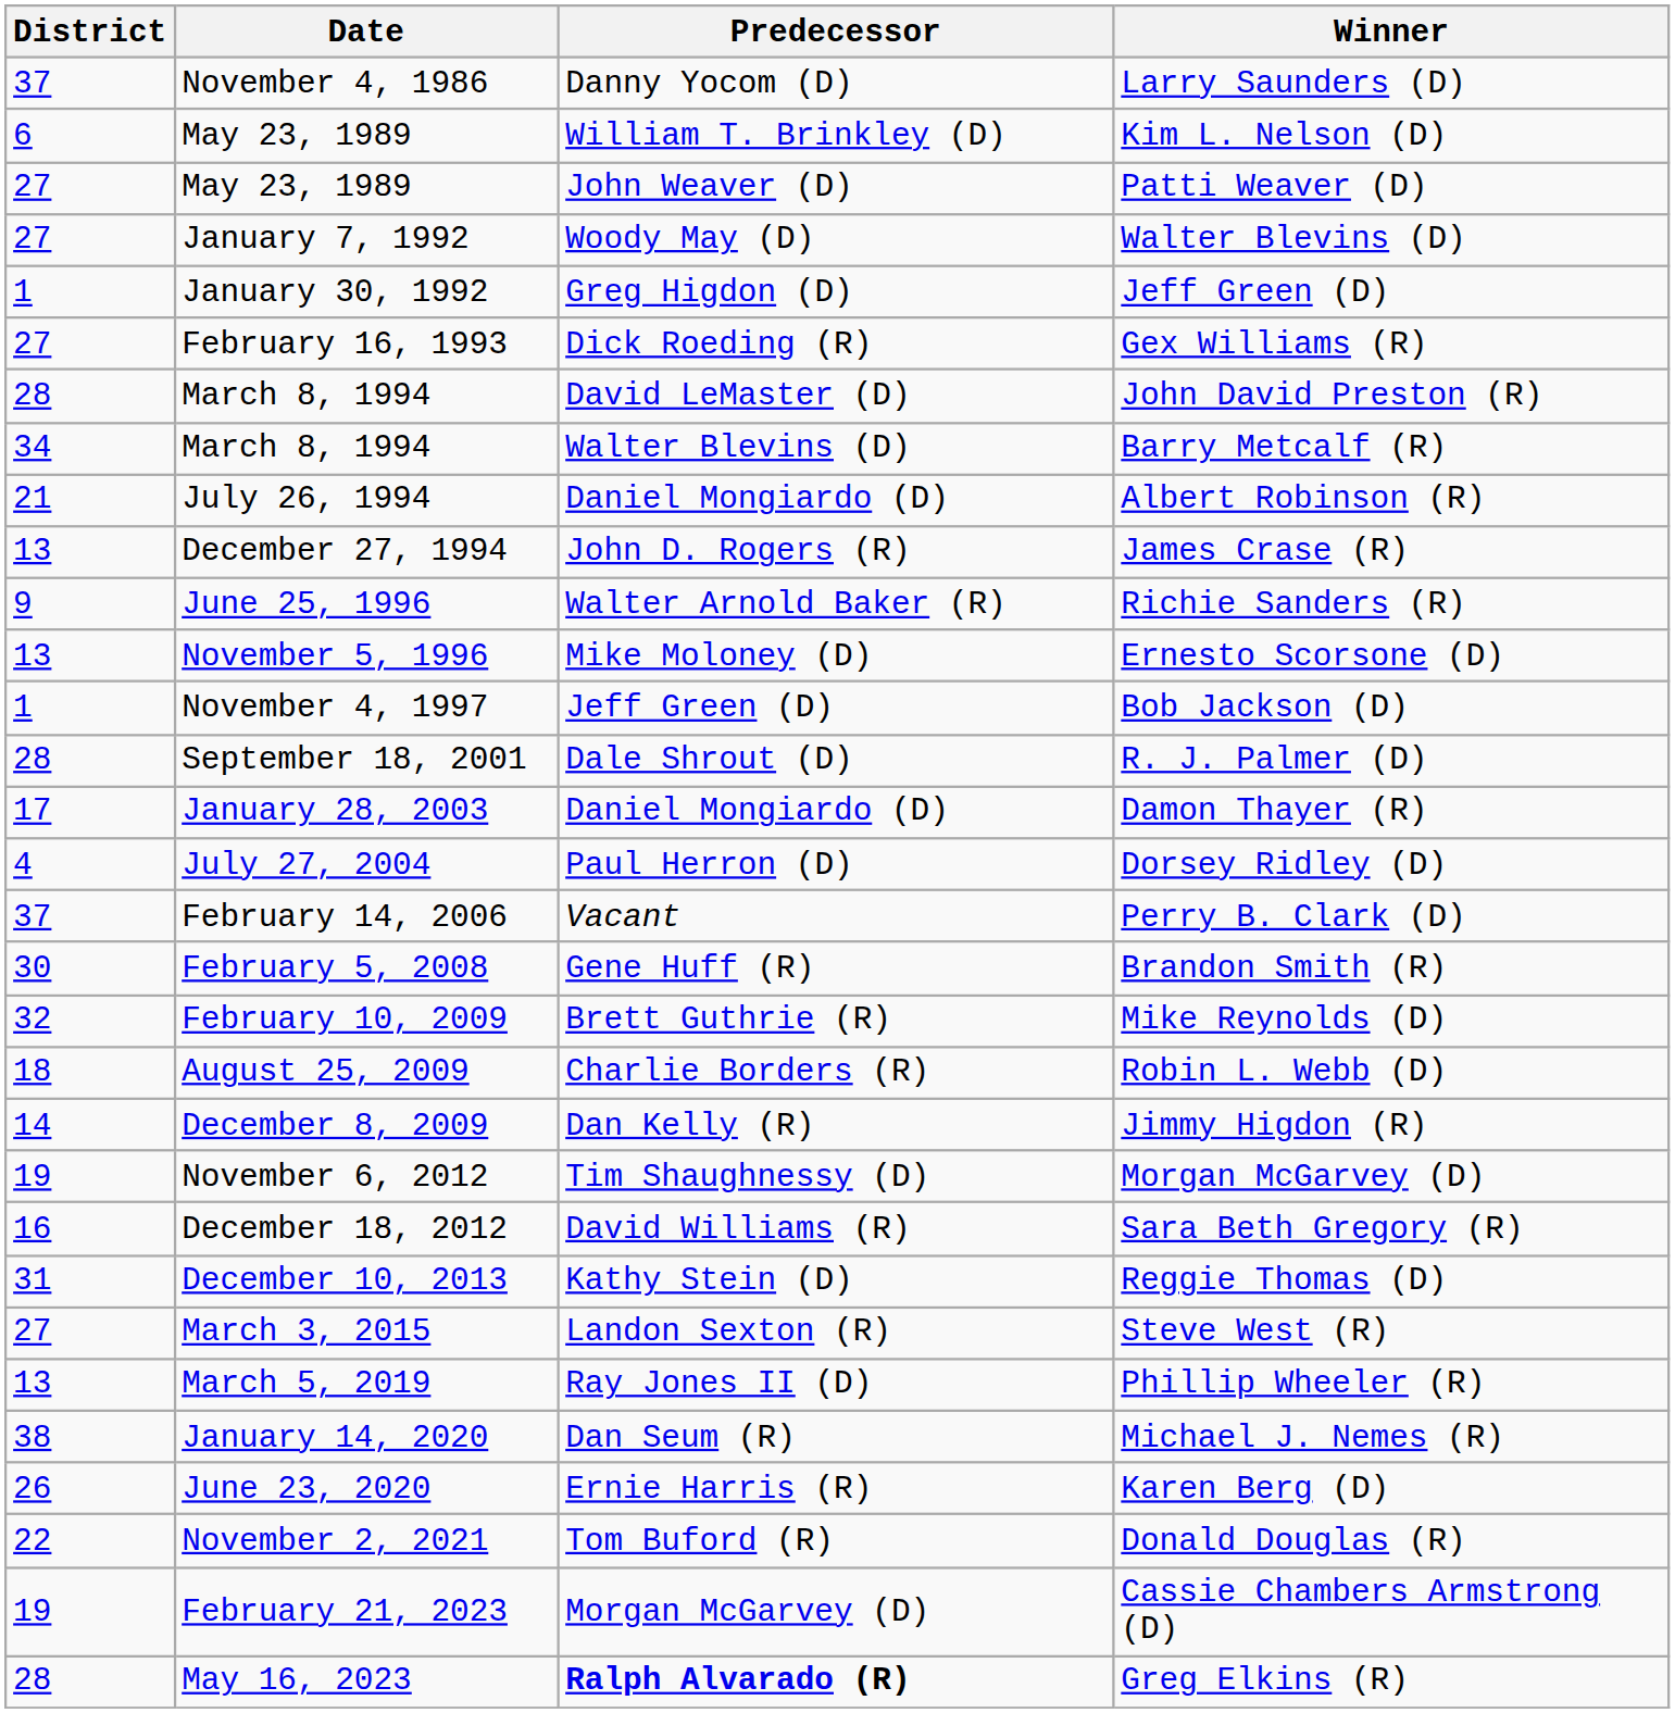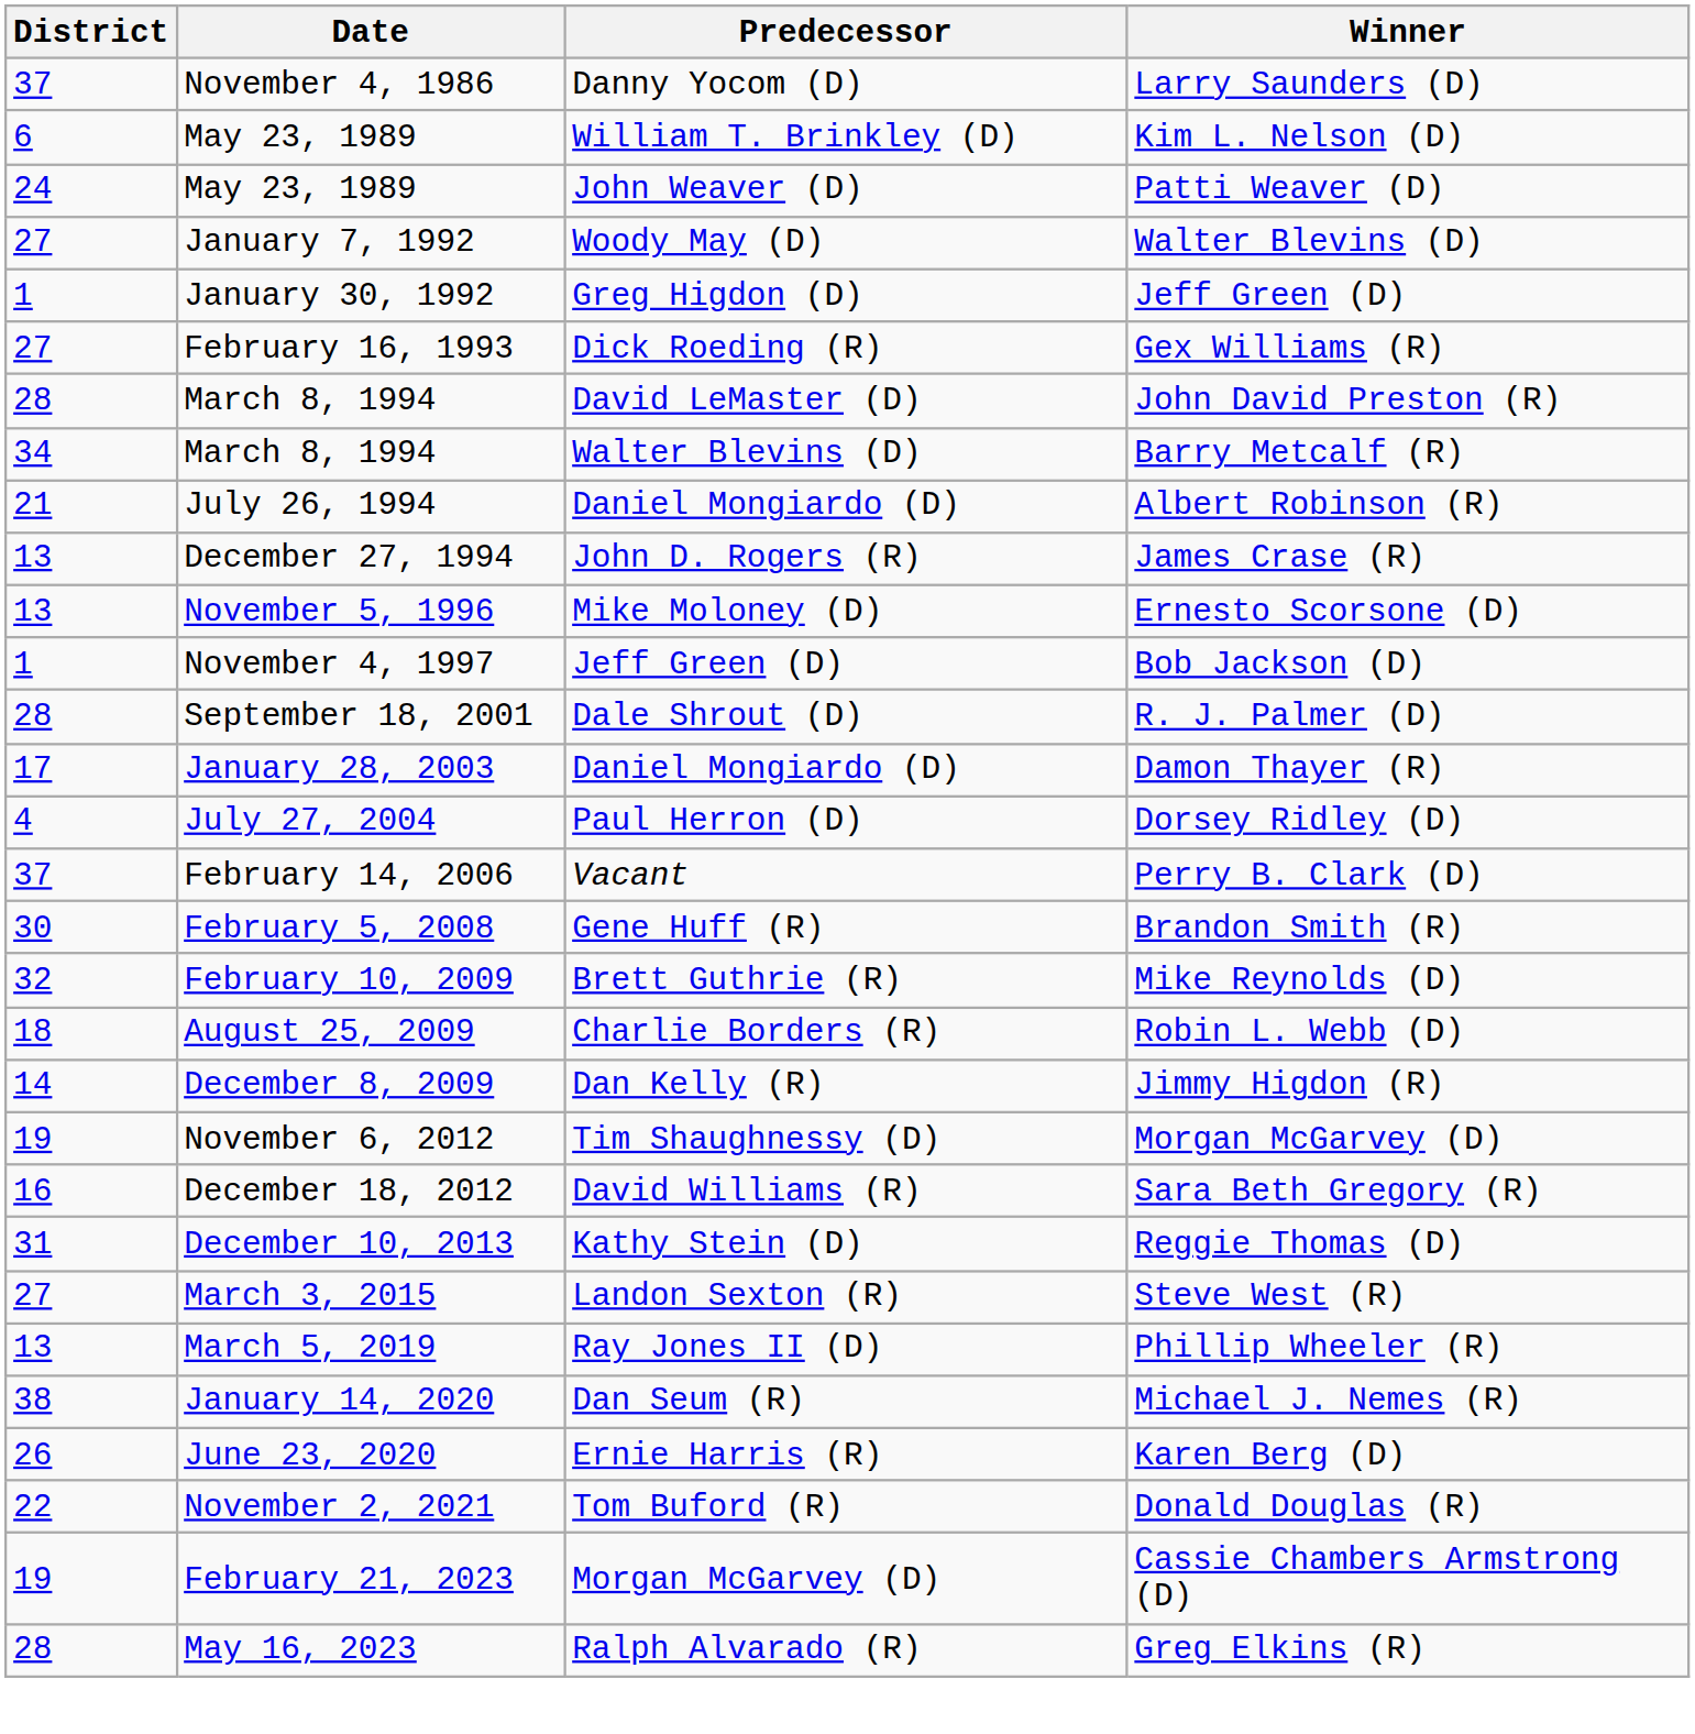Patti Weaver (D) | District: 27 -> 24
- row: 9 | June 25, 1996 | Walter Arnold Baker (R) | Richie Sanders (R)
Greg Elkins (R) | Predecessor: bold -> normal
